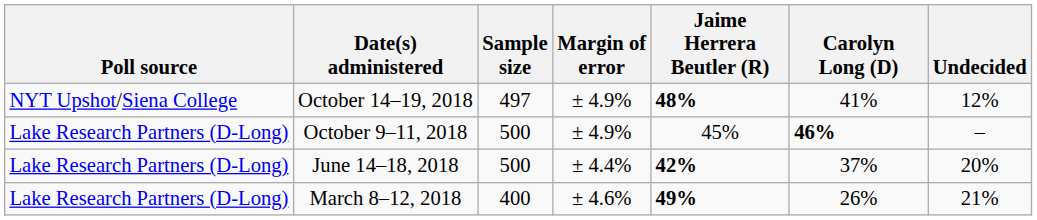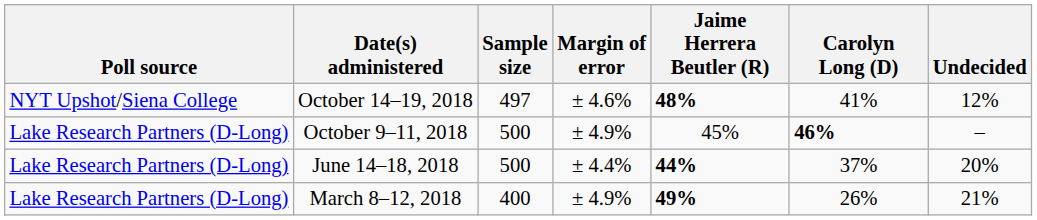October 14–19, 2018 | Margin of error: ± 4.9% -> ± 4.6%
June 14–18, 2018 | Jaime Herrera Beutler (R): 42% -> 44%
March 8–12, 2018 | Margin of error: ± 4.6% -> ± 4.9%
